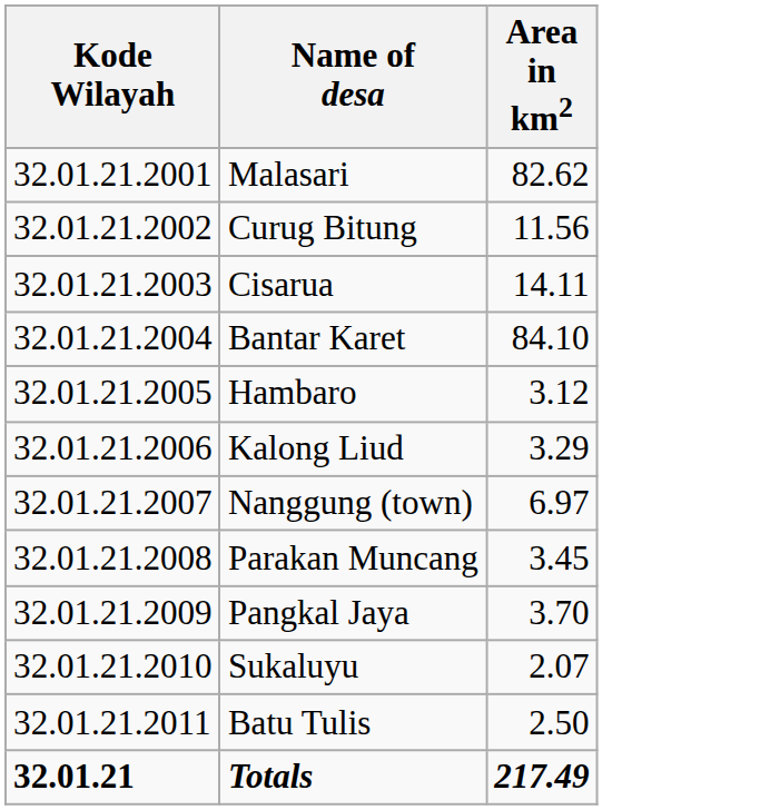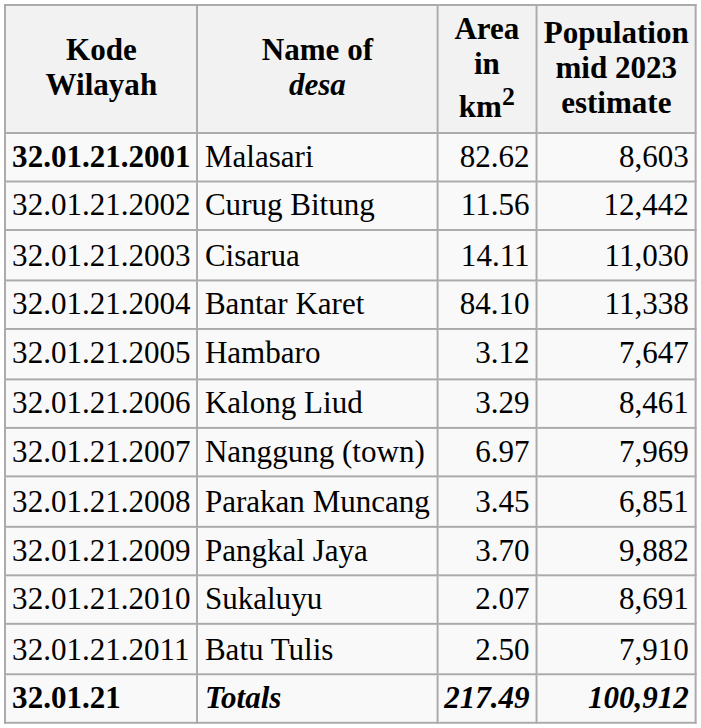+ column: Population mid 2023 estimate | 8,603 | 12,442 | 11,030 | 11,338 | 7,647 | 8,461 | 7,969 | 6,851 | 9,882 | 8,691 | 7,910 | 100,912
Malasari | Kode Wilayah: normal -> bold
